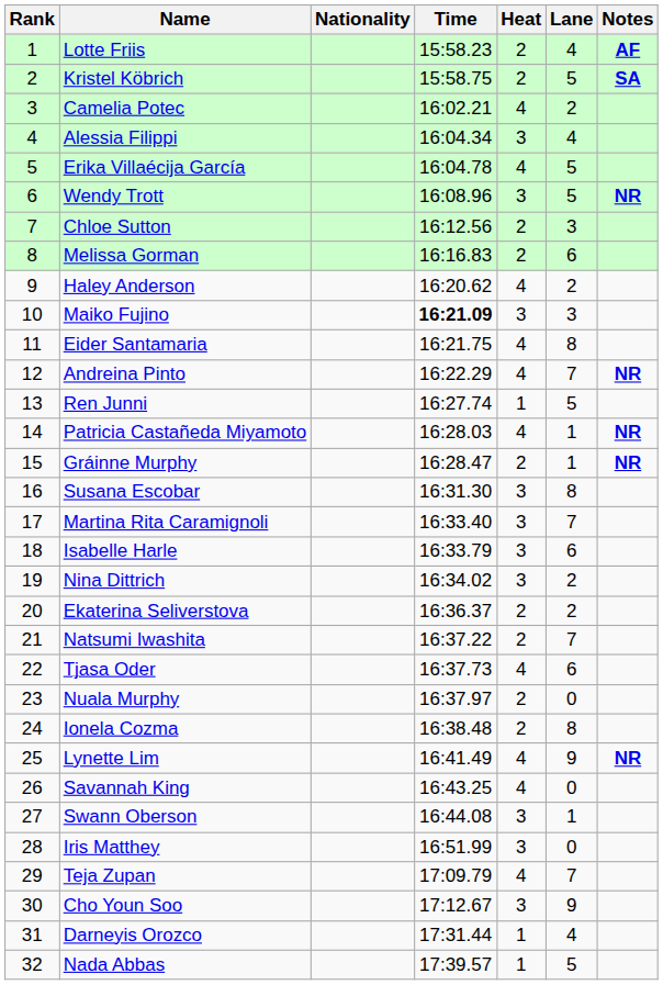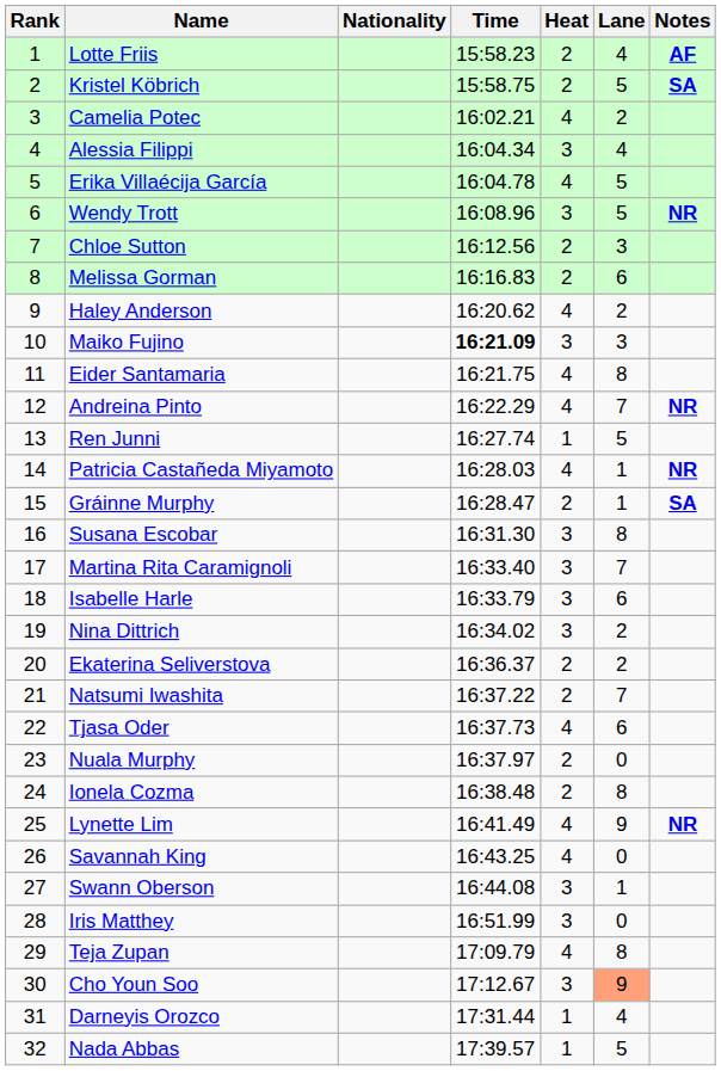Gráinne Murphy | Notes: NR -> SA
Teja Zupan | Lane: 7 -> 8
Cho Youn Soo | Lane: no background -> lightsalmon background
